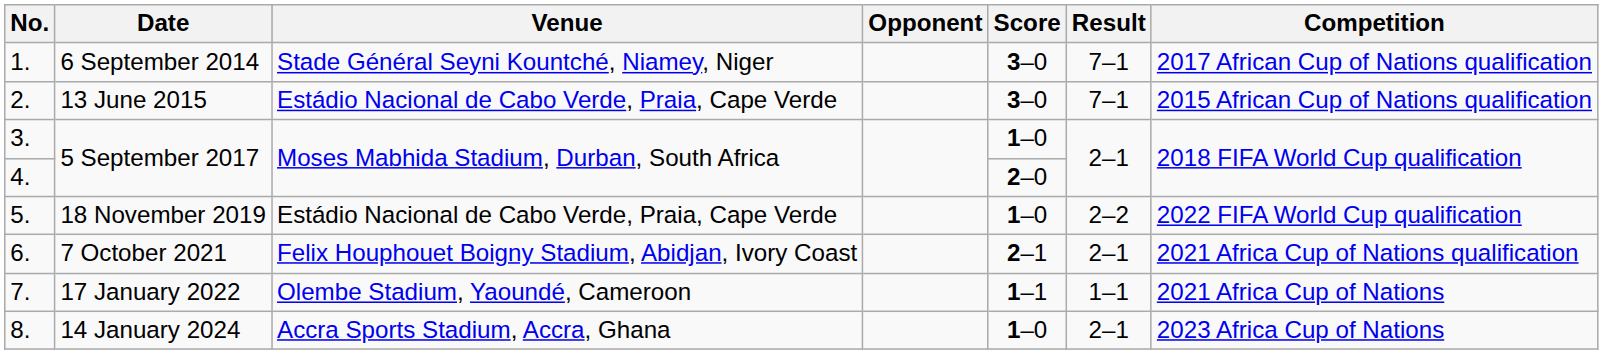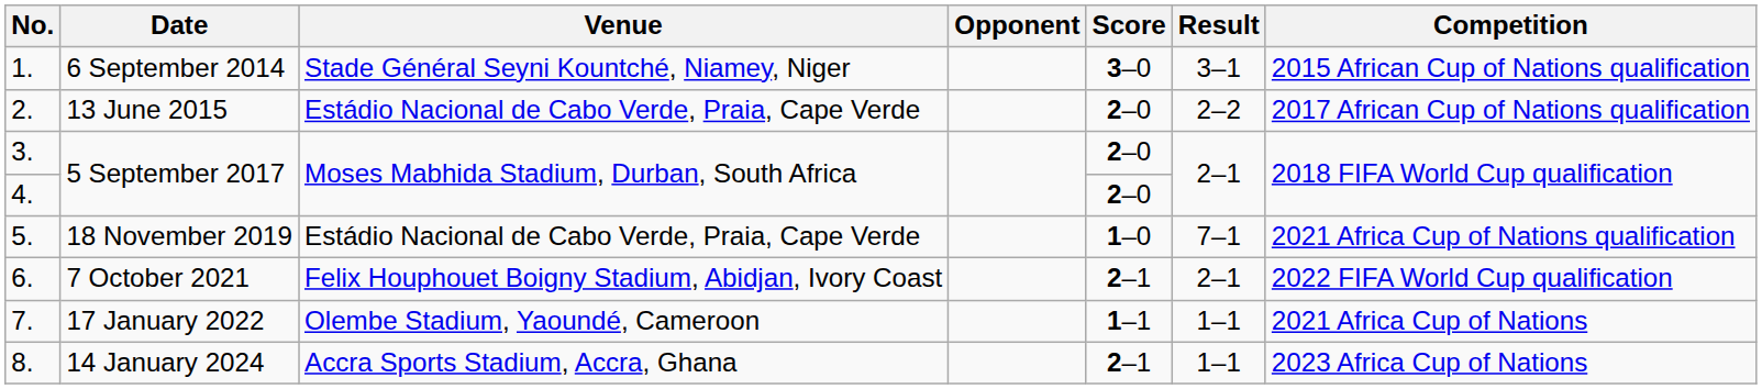1. | Result: 7–1 -> 3–1
1. | Competition: 2017 African Cup of Nations qualification -> 2015 African Cup of Nations qualification
2. | Score: 3–0 -> 2–0
2. | Result: 7–1 -> 2–2
2. | Competition: 2015 African Cup of Nations qualification -> 2017 African Cup of Nations qualification
3. | Score: 1–0 -> 2–0
5. | Result: 2–2 -> 7–1
5. | Competition: 2022 FIFA World Cup qualification -> 2021 Africa Cup of Nations qualification
6. | Competition: 2021 Africa Cup of Nations qualification -> 2022 FIFA World Cup qualification
8. | Score: 1–0 -> 2–1
8. | Result: 2–1 -> 1–1
